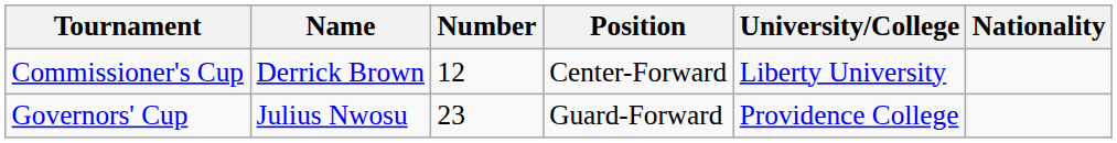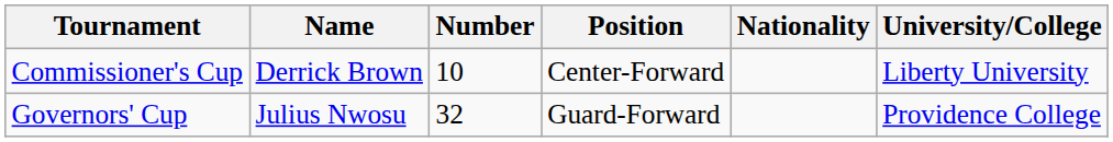columns swapped: Nationality <-> University/College
Commissioner's Cup | Number: 12 -> 10
Governors' Cup | Number: 23 -> 32
